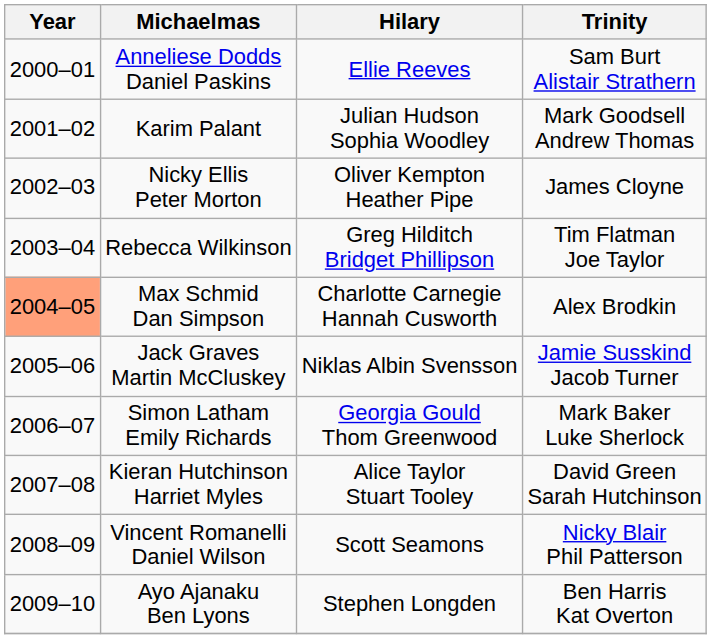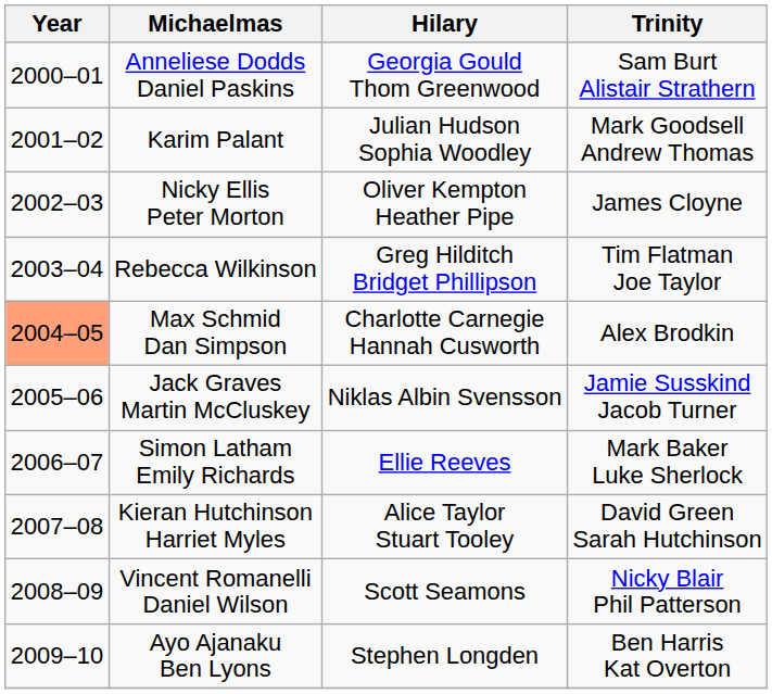Anneliese Dodds Daniel Paskins | Hilary: Ellie Reeves -> Georgia Gould Thom Greenwood
Simon Latham Emily Richards | Hilary: Georgia Gould Thom Greenwood -> Ellie Reeves
